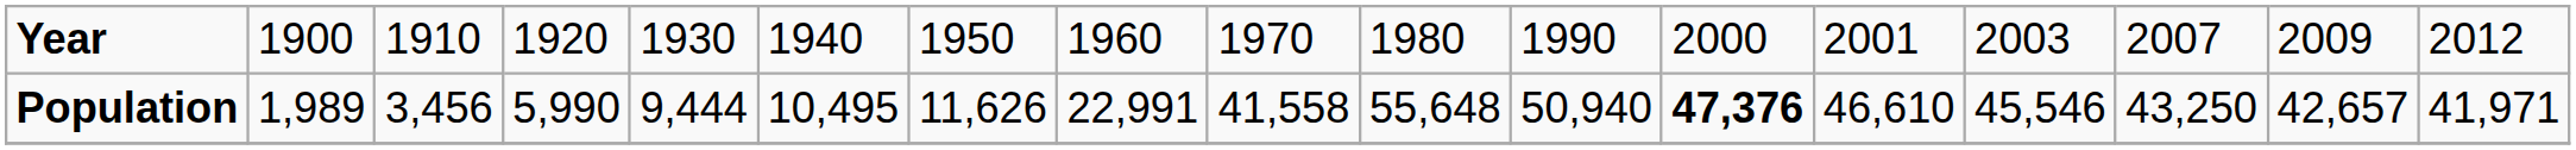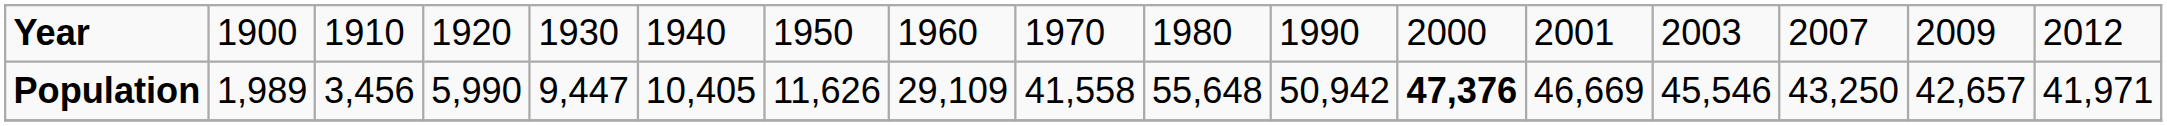Population | column 5: 9,444 -> 9,447
Population | column 6: 10,495 -> 10,405
Population | column 8: 22,991 -> 29,109
Population | column 11: 50,940 -> 50,942
Population | column 13: 46,610 -> 46,669
